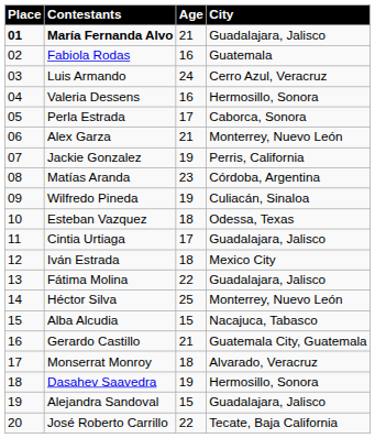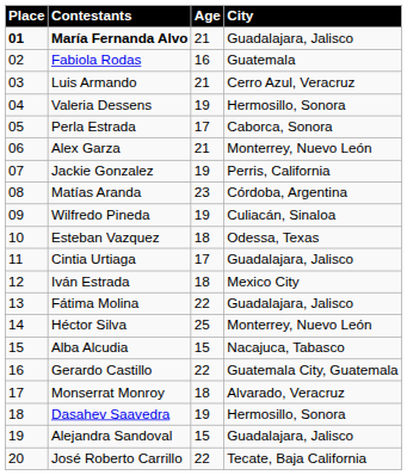Luis Armando | Age: 24 -> 21
Valeria Dessens | Age: 16 -> 19
Gerardo Castillo | Age: 21 -> 22
